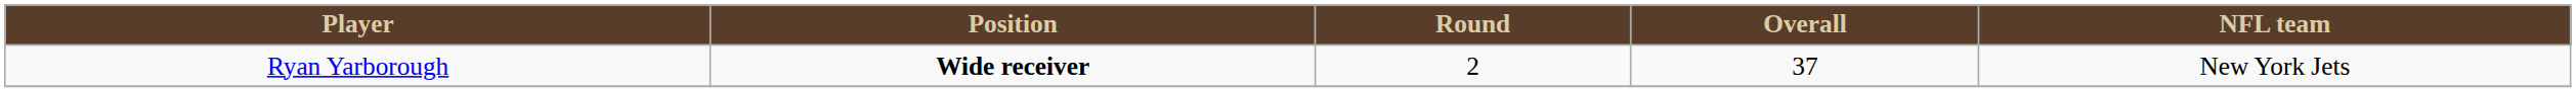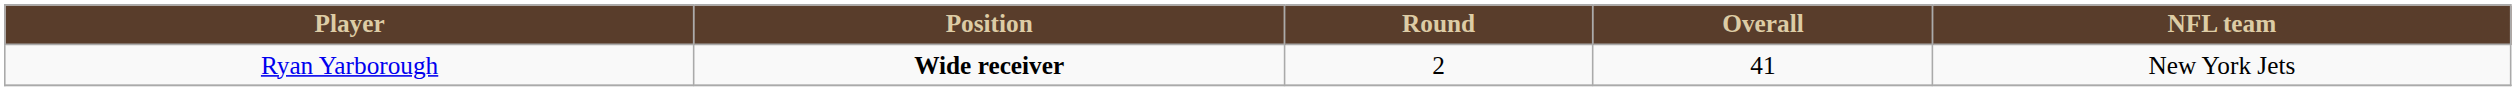Ryan Yarborough | Overall: 37 -> 41
